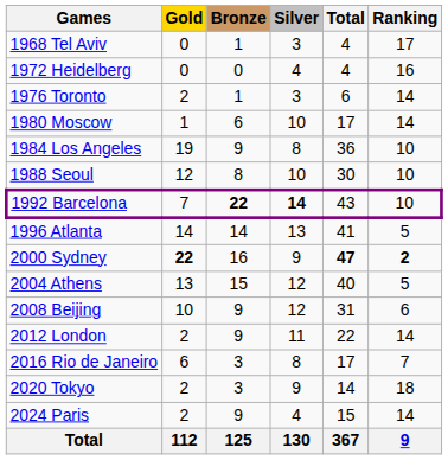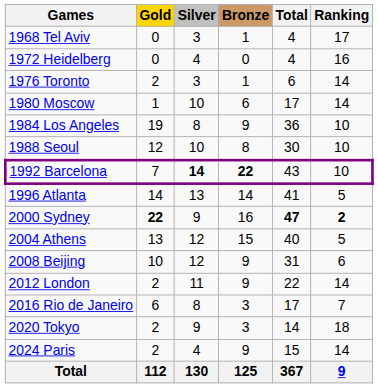columns swapped: Silver <-> Bronze
